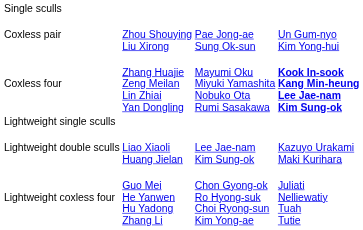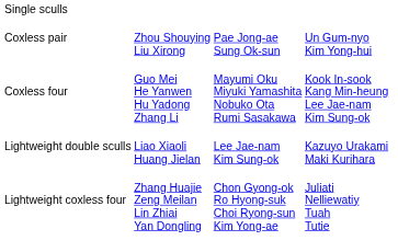Coxless four | column 2: Zhang Huajie Zeng Meilan Lin Zhiai Yan Dongling -> Guo Mei He Yanwen Hu Yadong Zhang Li
Coxless four | column 4: bold -> normal
- row: Lightweight single sculls
Lightweight coxless four | column 2: Guo Mei He Yanwen Hu Yadong Zhang Li -> Zhang Huajie Zeng Meilan Lin Zhiai Yan Dongling
